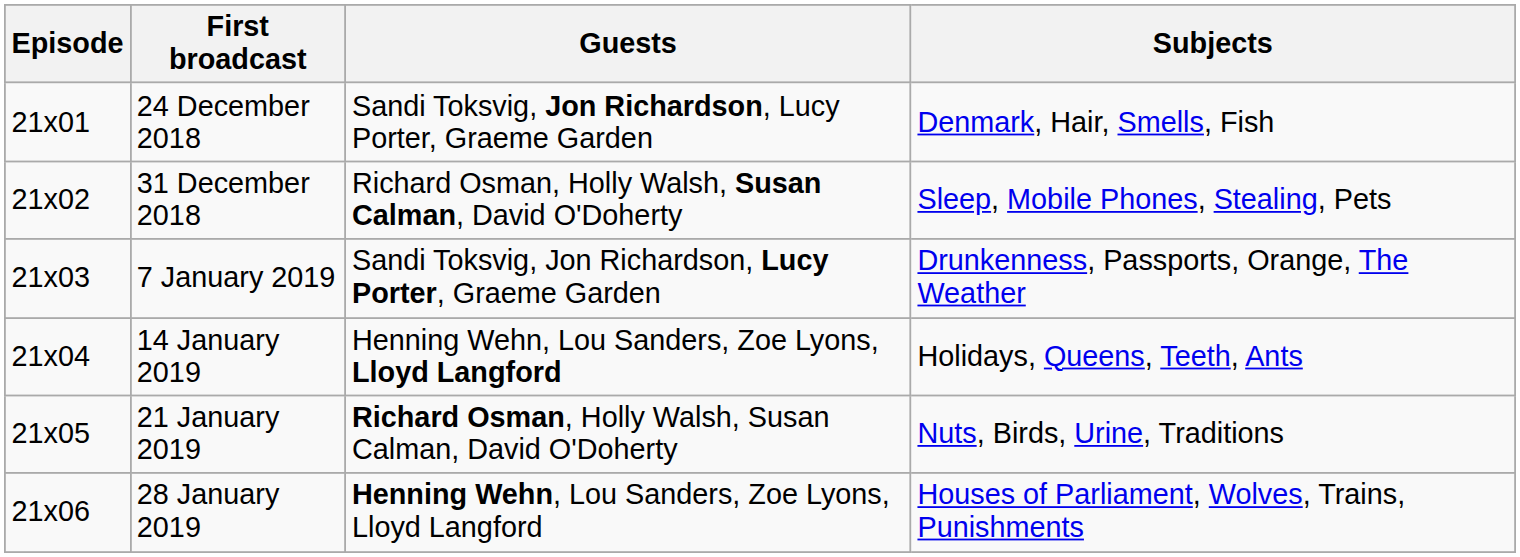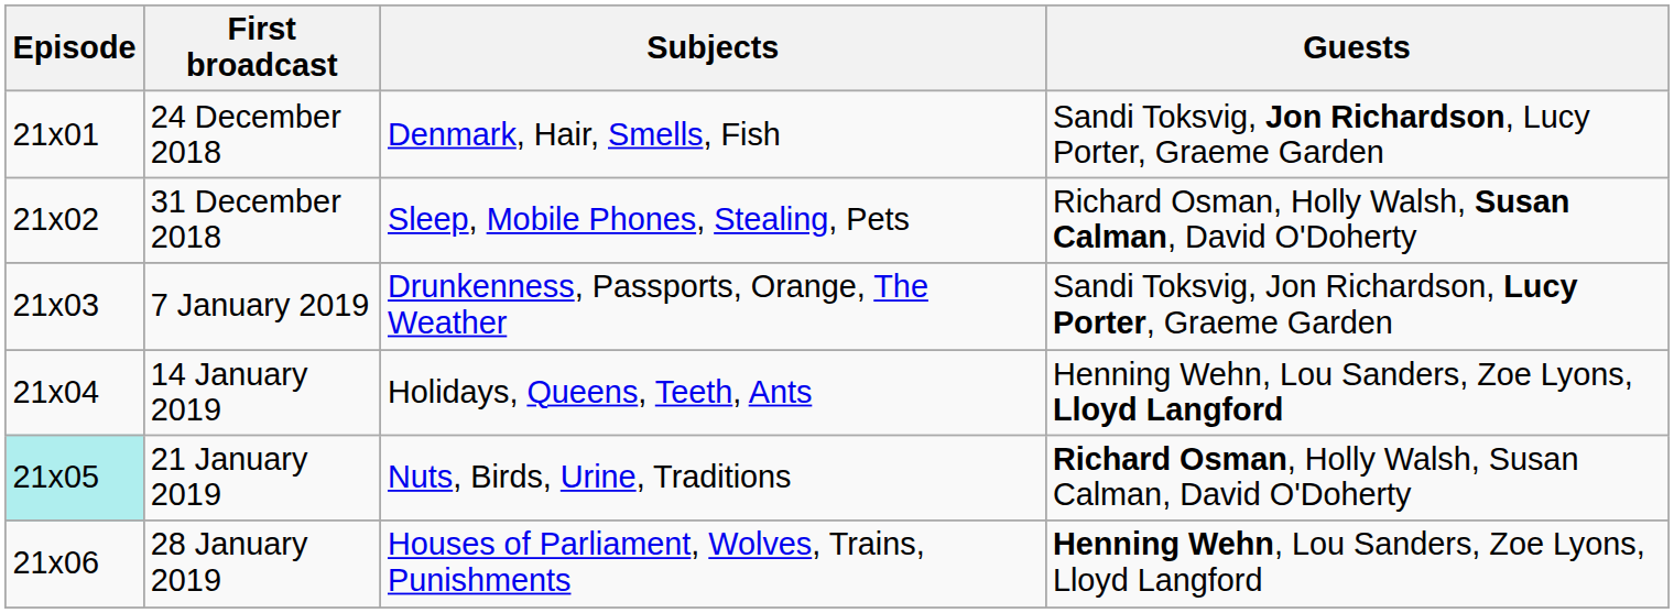columns swapped: Guests <-> Subjects
21 January 2019 | Episode: no background -> paleturquoise background
